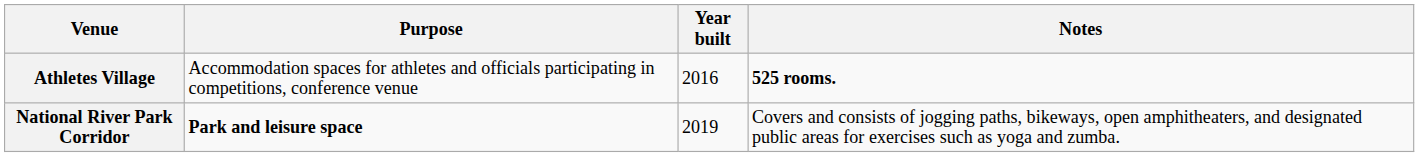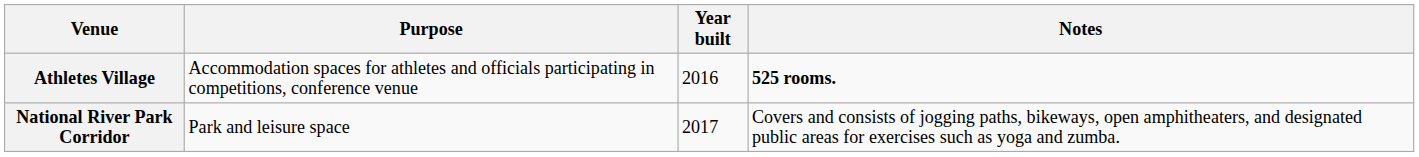National River Park Corridor | Purpose: bold -> normal
National River Park Corridor | Year built: 2019 -> 2017
